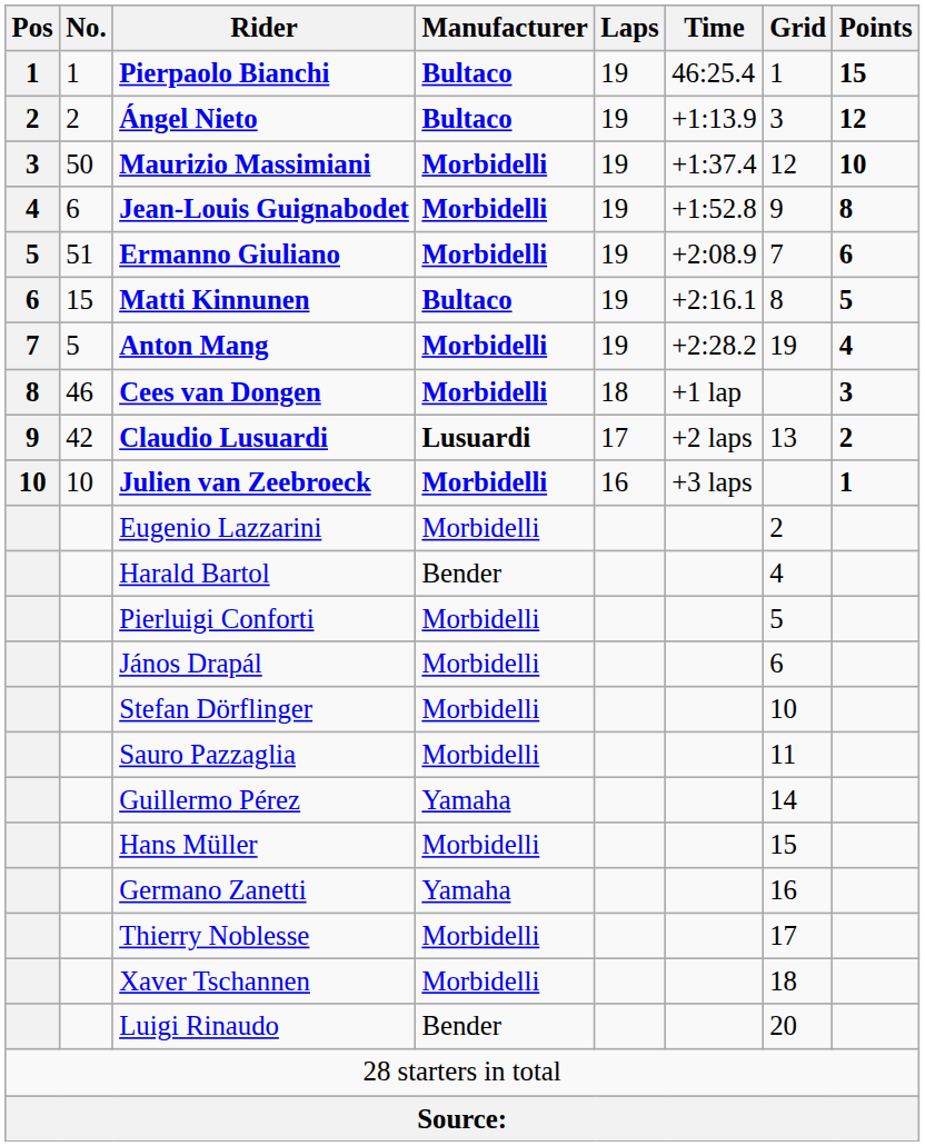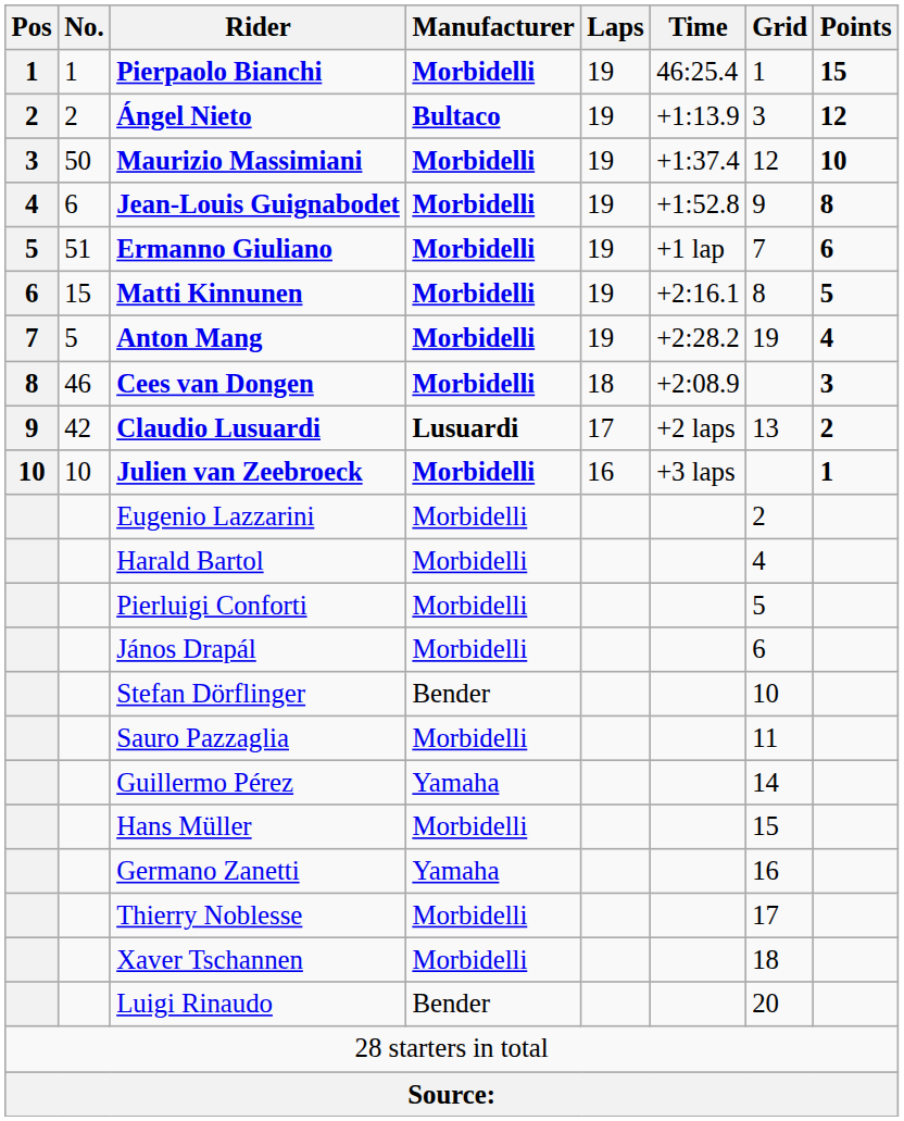Pierpaolo Bianchi | Manufacturer: Bultaco -> Morbidelli
Ermanno Giuliano | Time: +2:08.9 -> +1 lap
Matti Kinnunen | Manufacturer: Bultaco -> Morbidelli
Cees van Dongen | Time: +1 lap -> +2:08.9
Harald Bartol | Manufacturer: Bender -> Morbidelli
Stefan Dörflinger | Manufacturer: Morbidelli -> Bender
